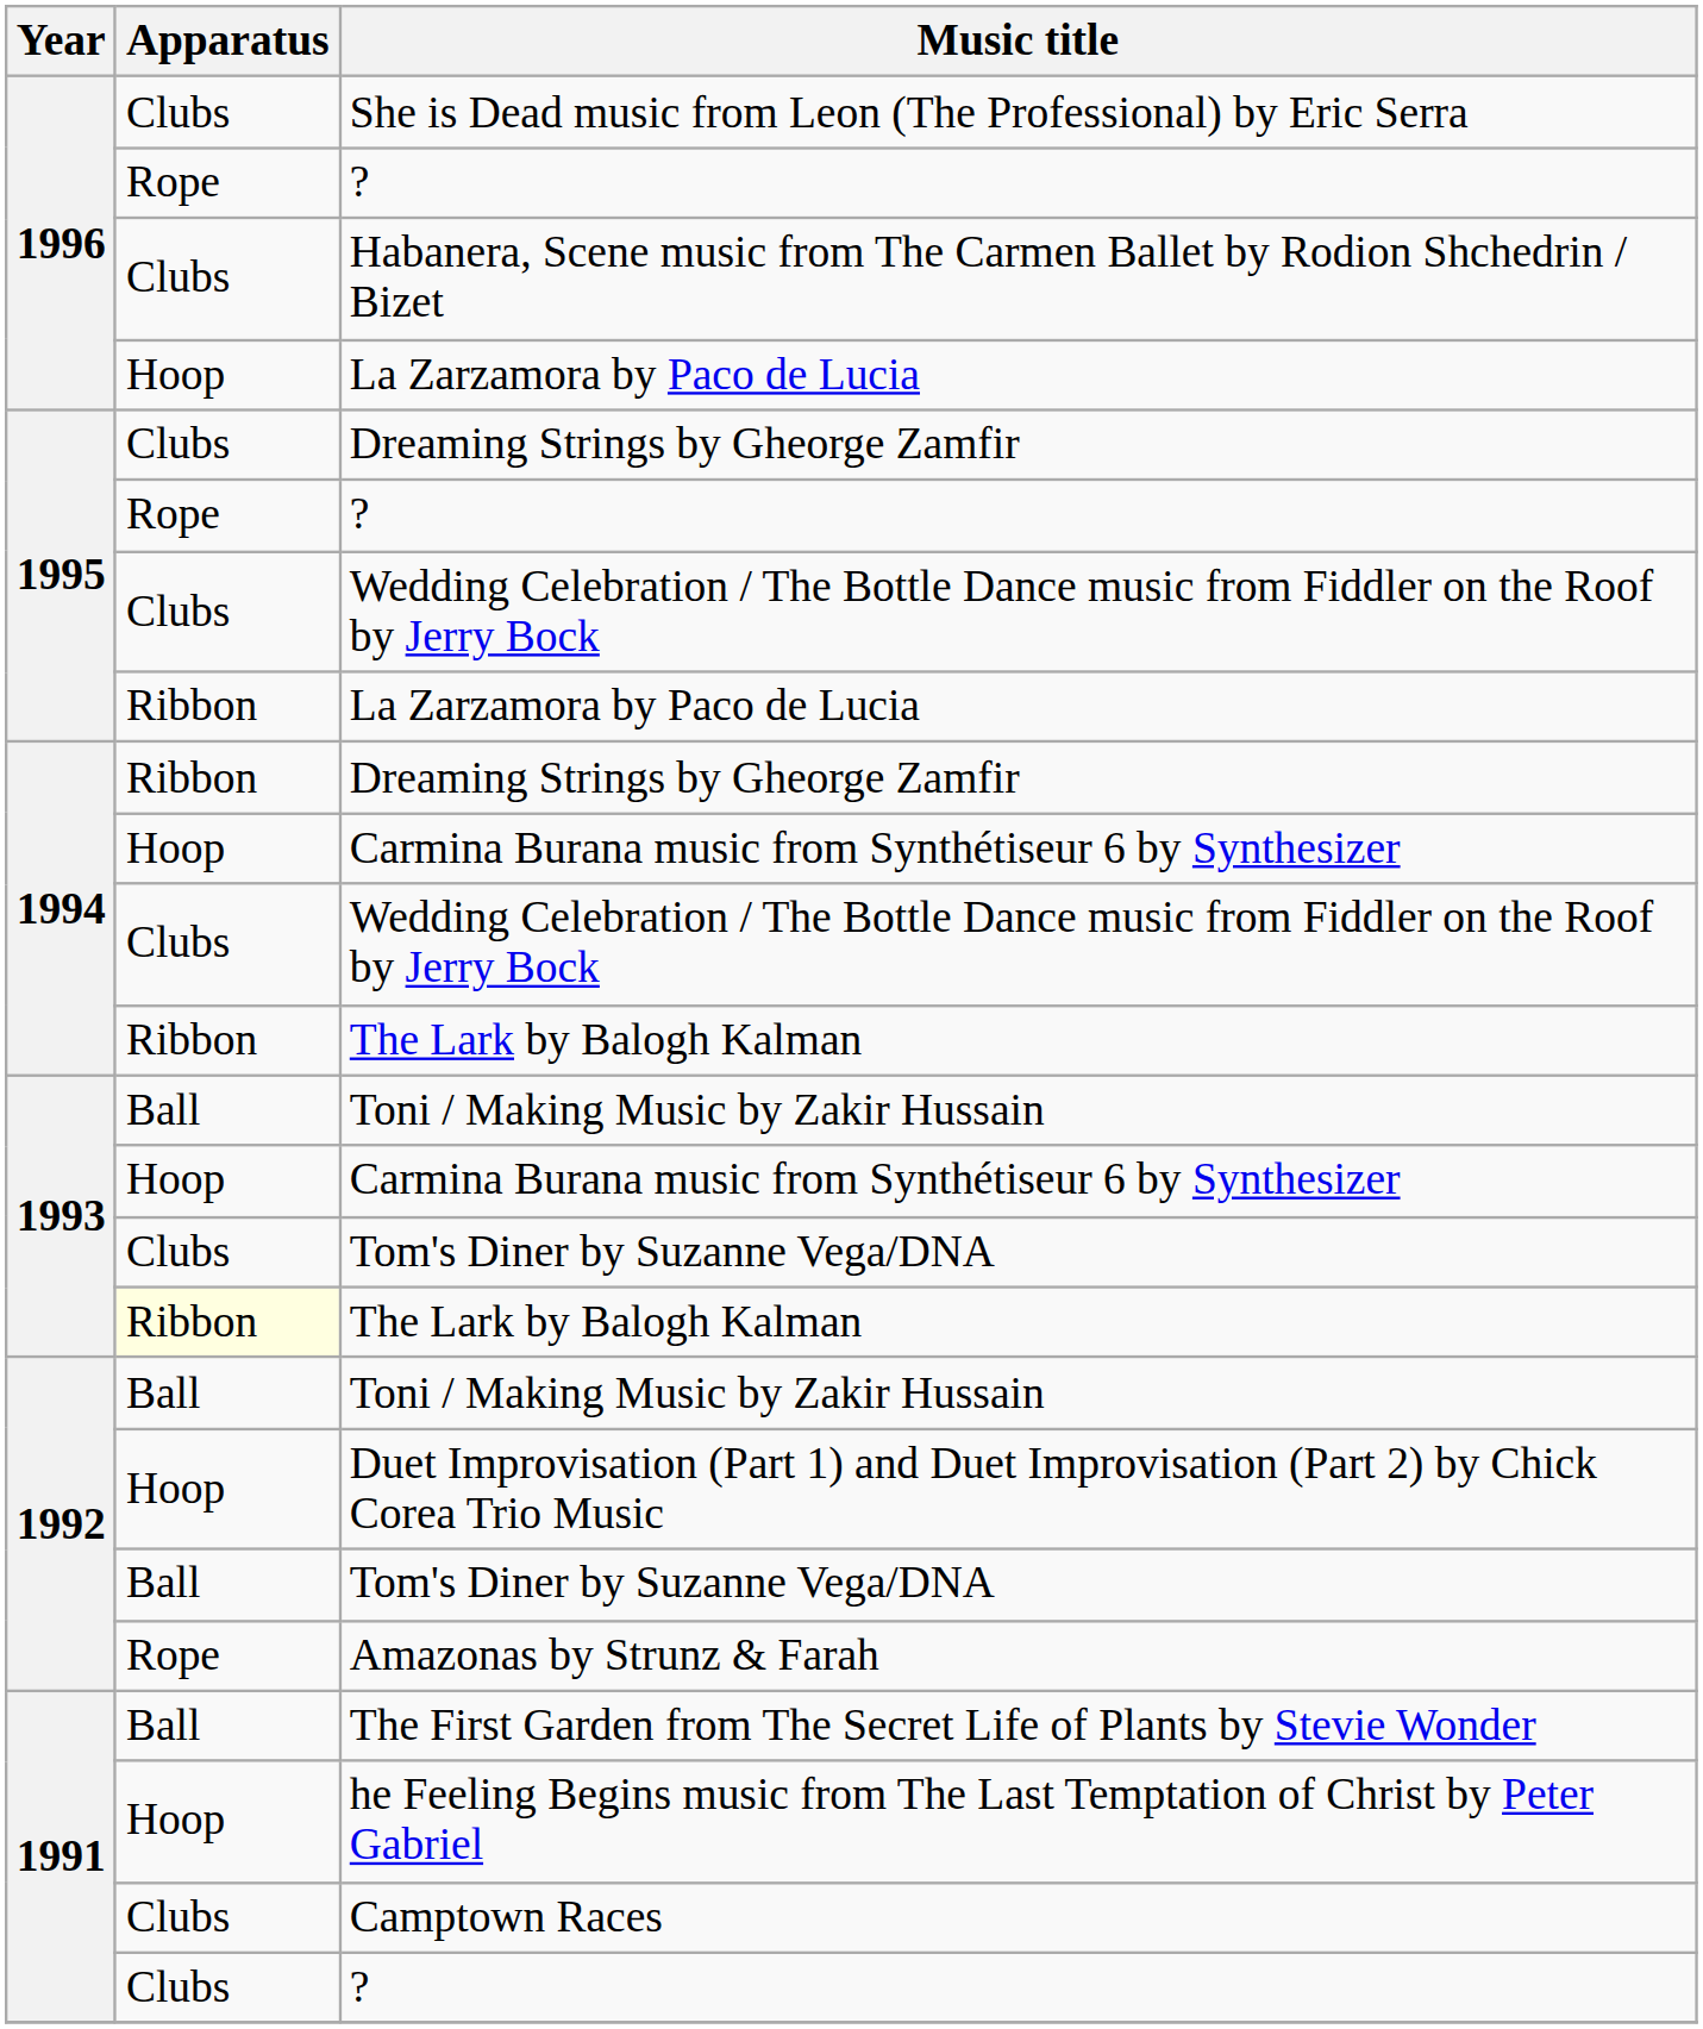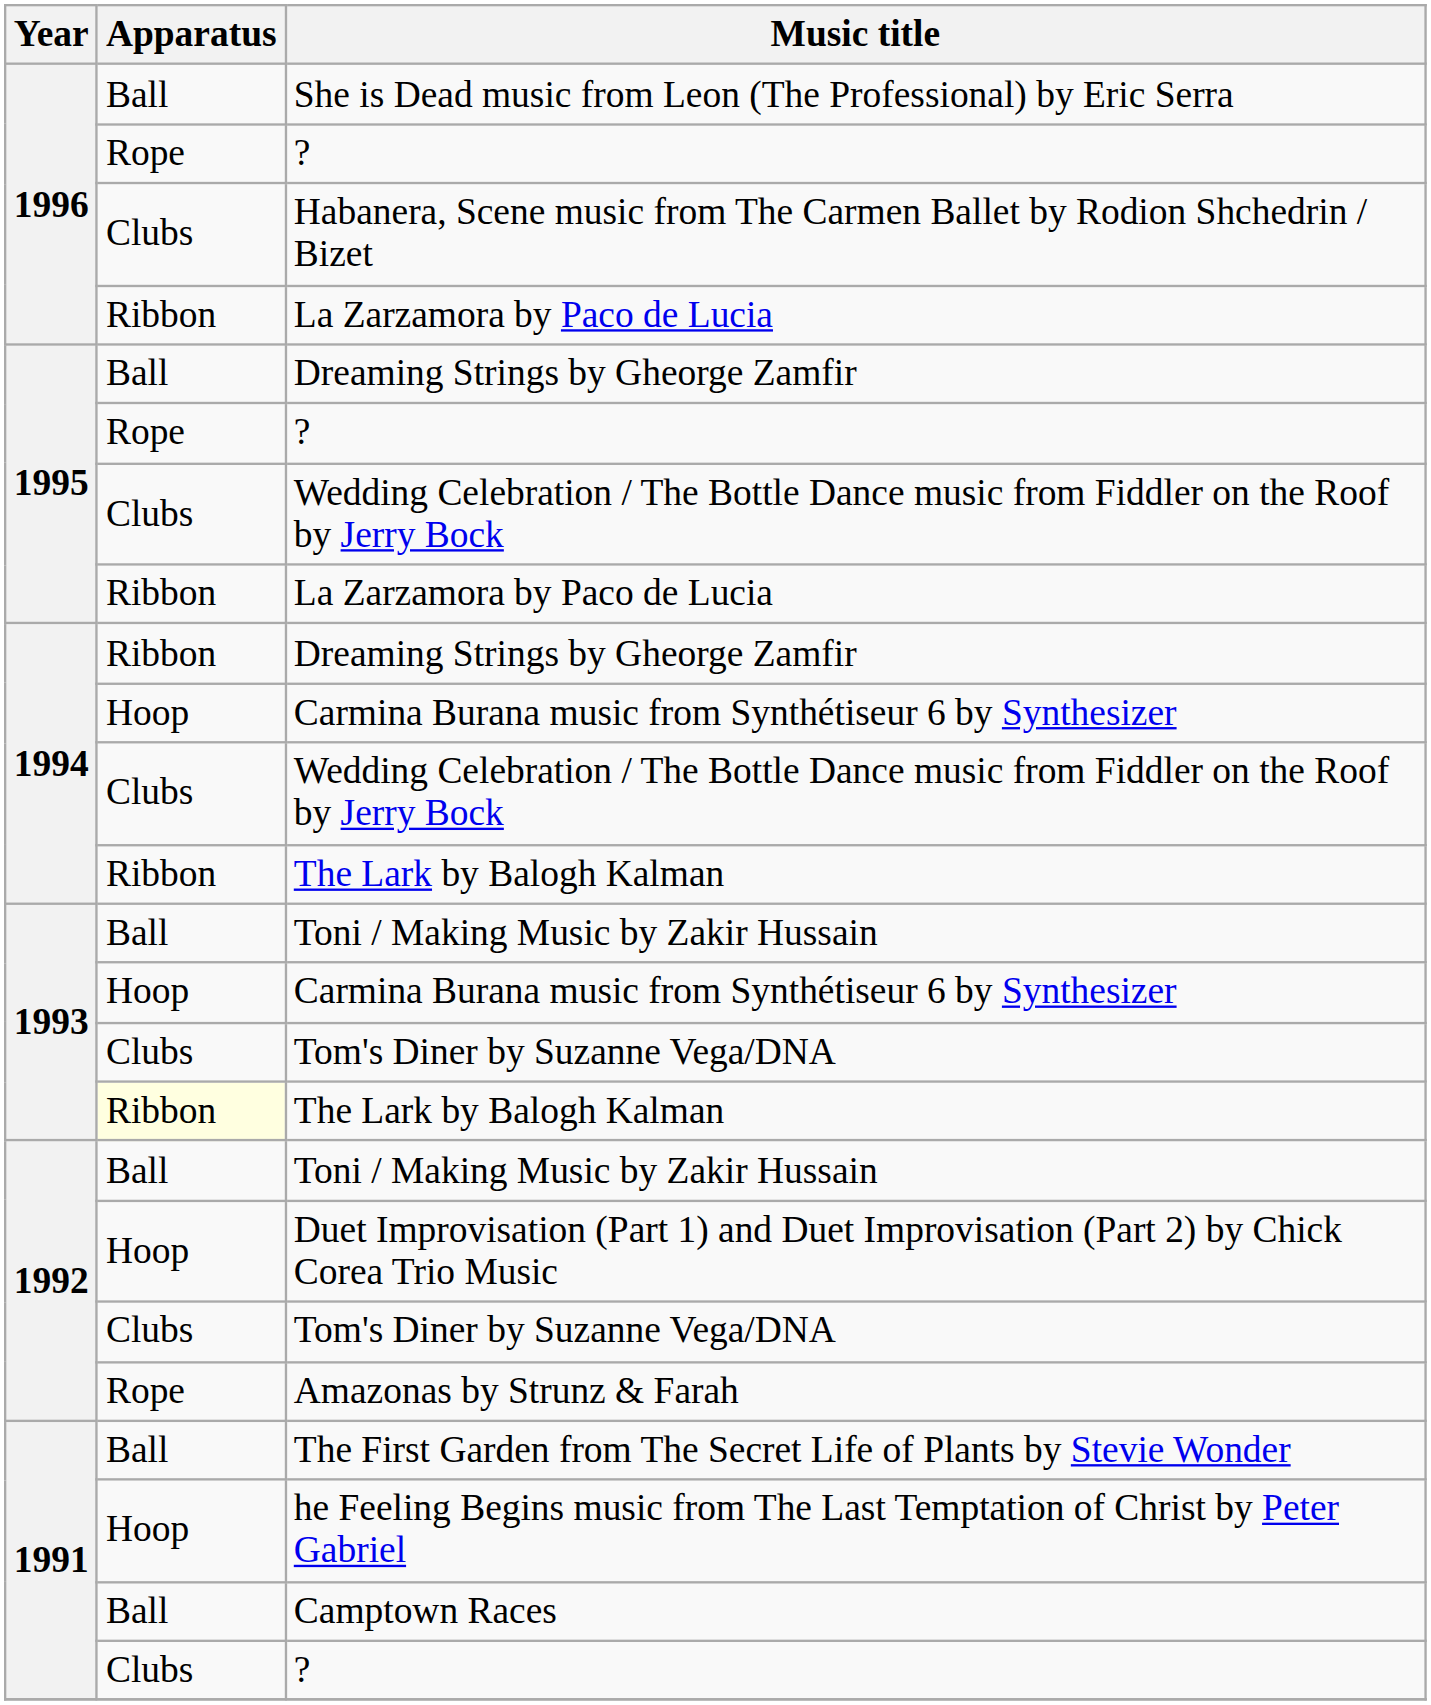She is Dead music from Leon (The Professional) by Eric Serra | Apparatus: Clubs -> Ball
1996 / La Zarzamora by Paco de Lucia | Apparatus: Hoop -> Ribbon
1995 / Dreaming Strings by Gheorge Zamfir | Apparatus: Clubs -> Ball
1992 / Tom's Diner by Suzanne Vega/DNA | Apparatus: Ball -> Clubs
Camptown Races | Apparatus: Clubs -> Ball
